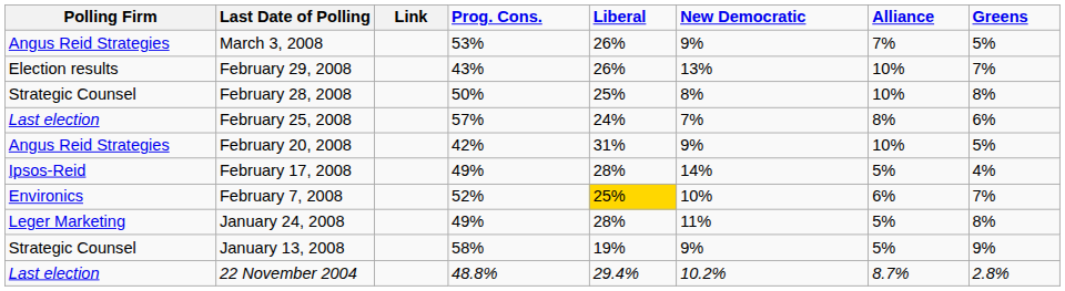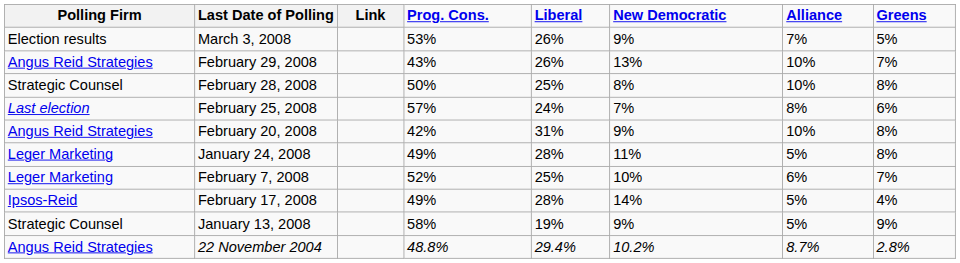March 3, 2008 | Polling Firm: Angus Reid Strategies -> Election results
February 29, 2008 | Polling Firm: Election results -> Angus Reid Strategies
February 20, 2008 | Greens: 5% -> 8%
rows swapped: February 17, 2008 <-> January 24, 2008
February 7, 2008 | Polling Firm: Environics -> Leger Marketing
February 7, 2008 | Liberal: gold background -> no background
22 November 2004 | Polling Firm: Last election -> Angus Reid Strategies
